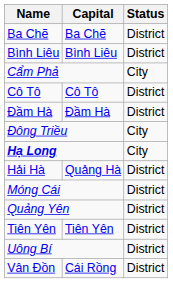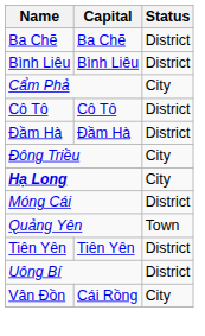- row: Hải Hà | Quảng Hà | District
Quảng Yên | Status: District -> Town
Vân Đồn | Status: District -> City
